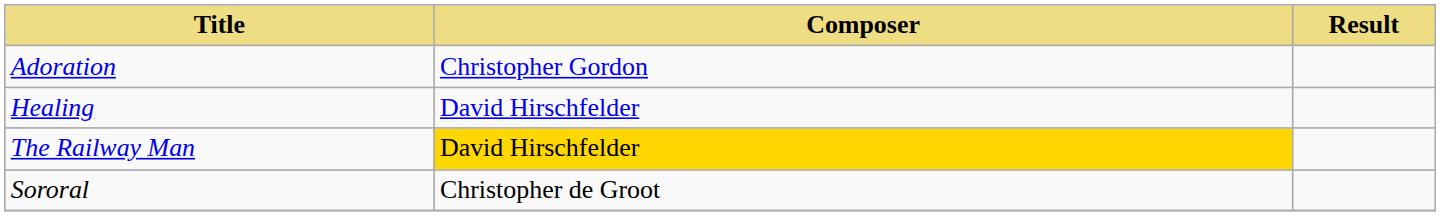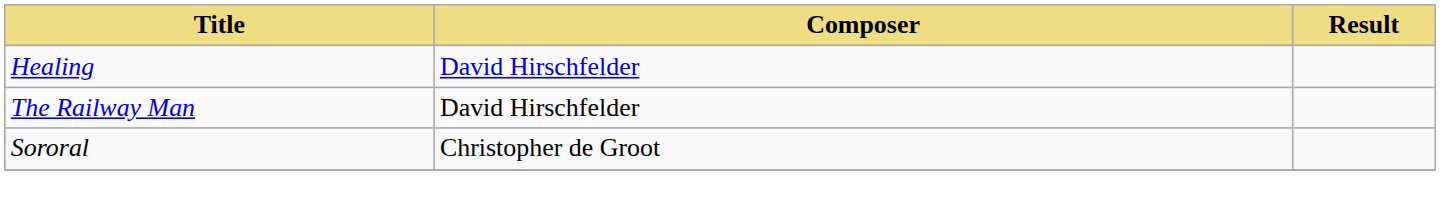- row: Adoration | Christopher Gordon
The Railway Man | Composer: gold background -> no background
